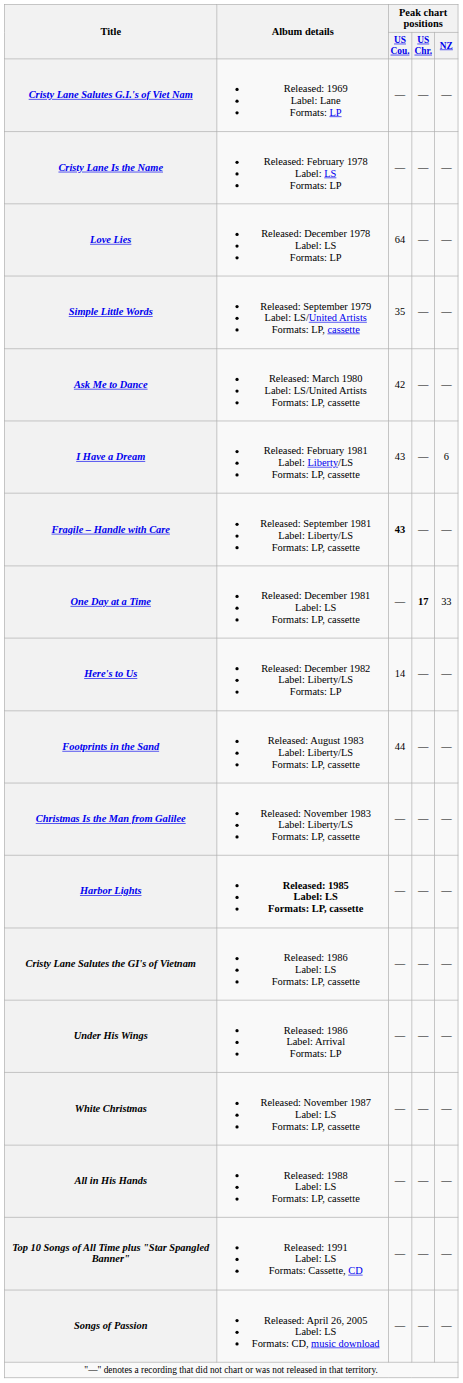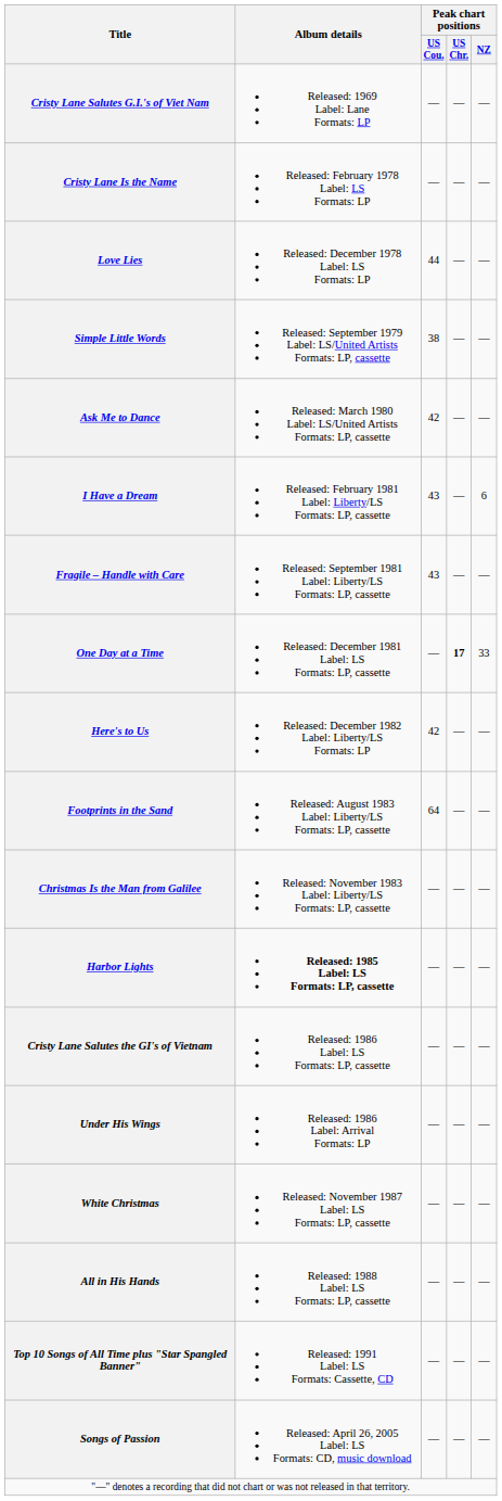Love Lies | Peak chart positions / US Cou.: 64 -> 44
Simple Little Words | Peak chart positions / US Cou.: 35 -> 38
Fragile – Handle with Care | Peak chart positions / US Cou.: bold -> normal
Here's to Us | Peak chart positions / US Cou.: 14 -> 42
Footprints in the Sand | Peak chart positions / US Cou.: 44 -> 64
